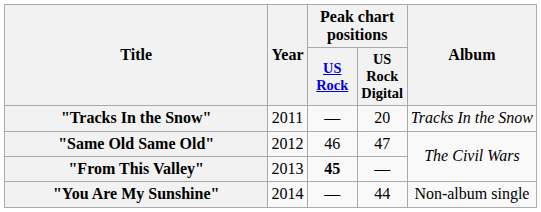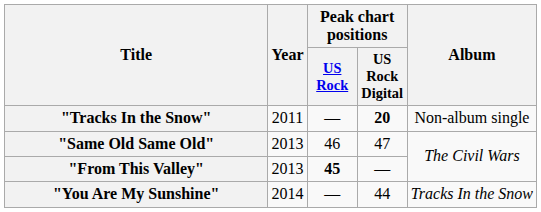"Tracks In the Snow" | Peak chart positions / US Rock Digital: normal -> bold
"Tracks In the Snow" | Album: Tracks In the Snow -> Non-album single
"Same Old Same Old" | Year: 2012 -> 2013
"You Are My Sunshine" | Album: Non-album single -> Tracks In the Snow
